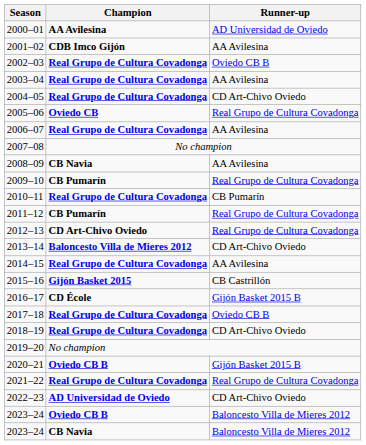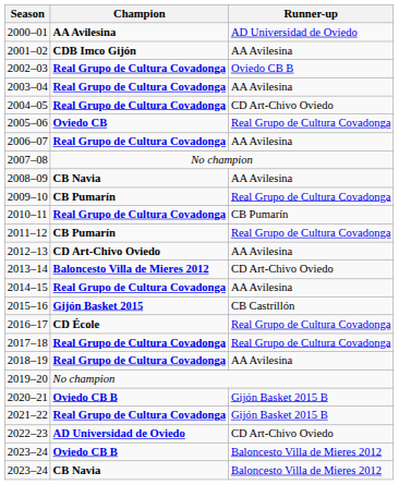2012–13 | Runner-up: Real Grupo de Cultura Covadonga -> AA Avilesina
2016–17 | Runner-up: Gijón Basket 2015 B -> Real Grupo de Cultura Covadonga
2017–18 | Runner-up: Oviedo CB B -> Real Grupo de Cultura Covadonga
2018–19 | Runner-up: CD Art-Chivo Oviedo -> AA Avilesina
2021–22 | Runner-up: Real Grupo de Cultura Covadonga -> Gijón Basket 2015 B
